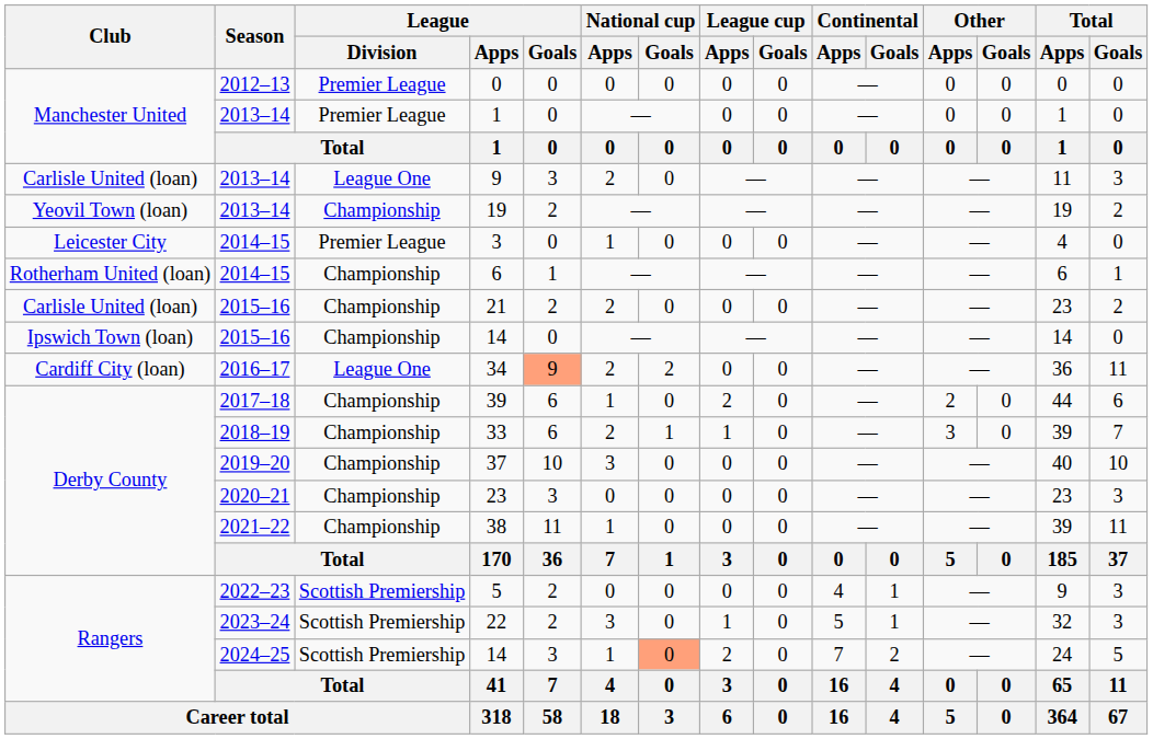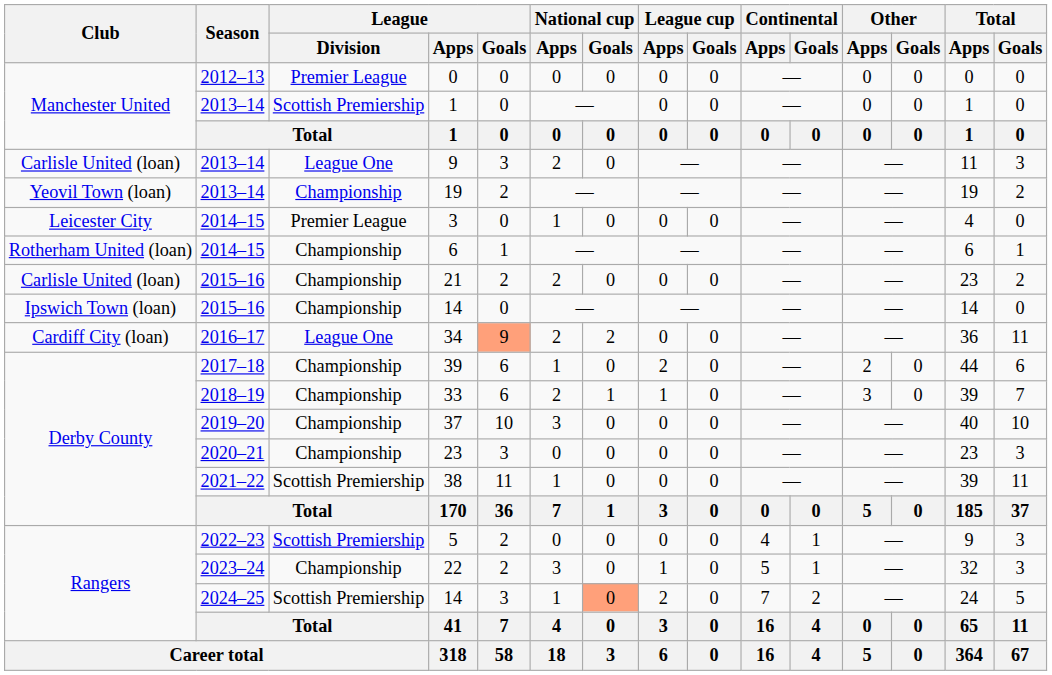2013–14 / 1 | League / Division: Premier League -> Scottish Premiership
38 | League / Division: Championship -> Scottish Premiership
22 | League / Division: Scottish Premiership -> Championship
